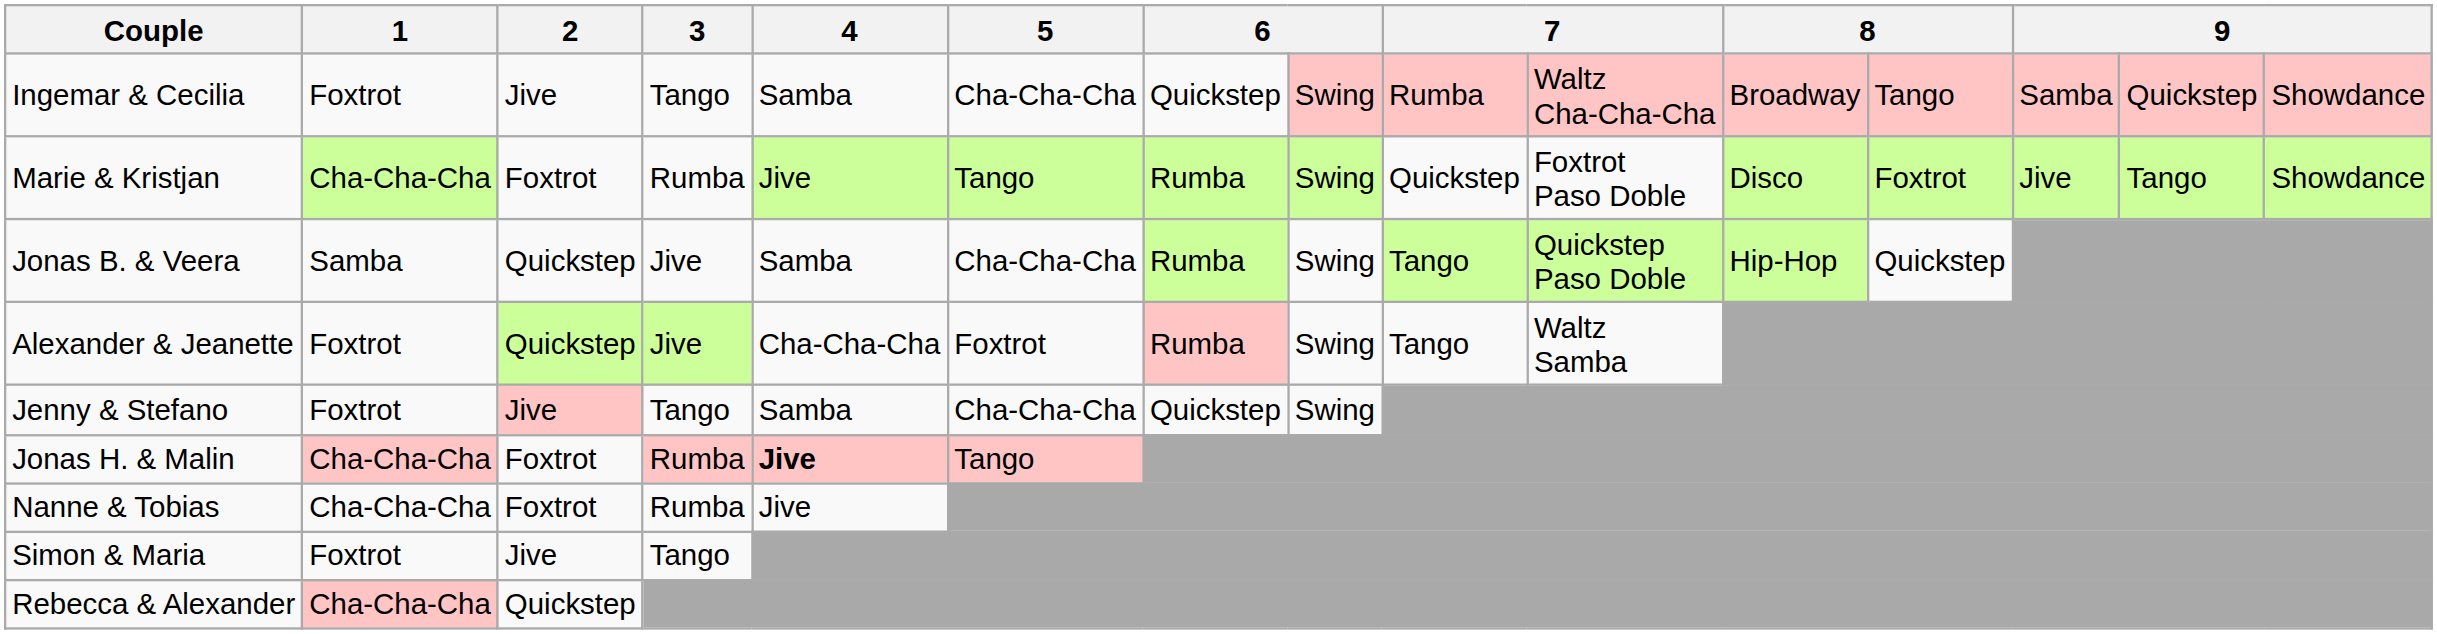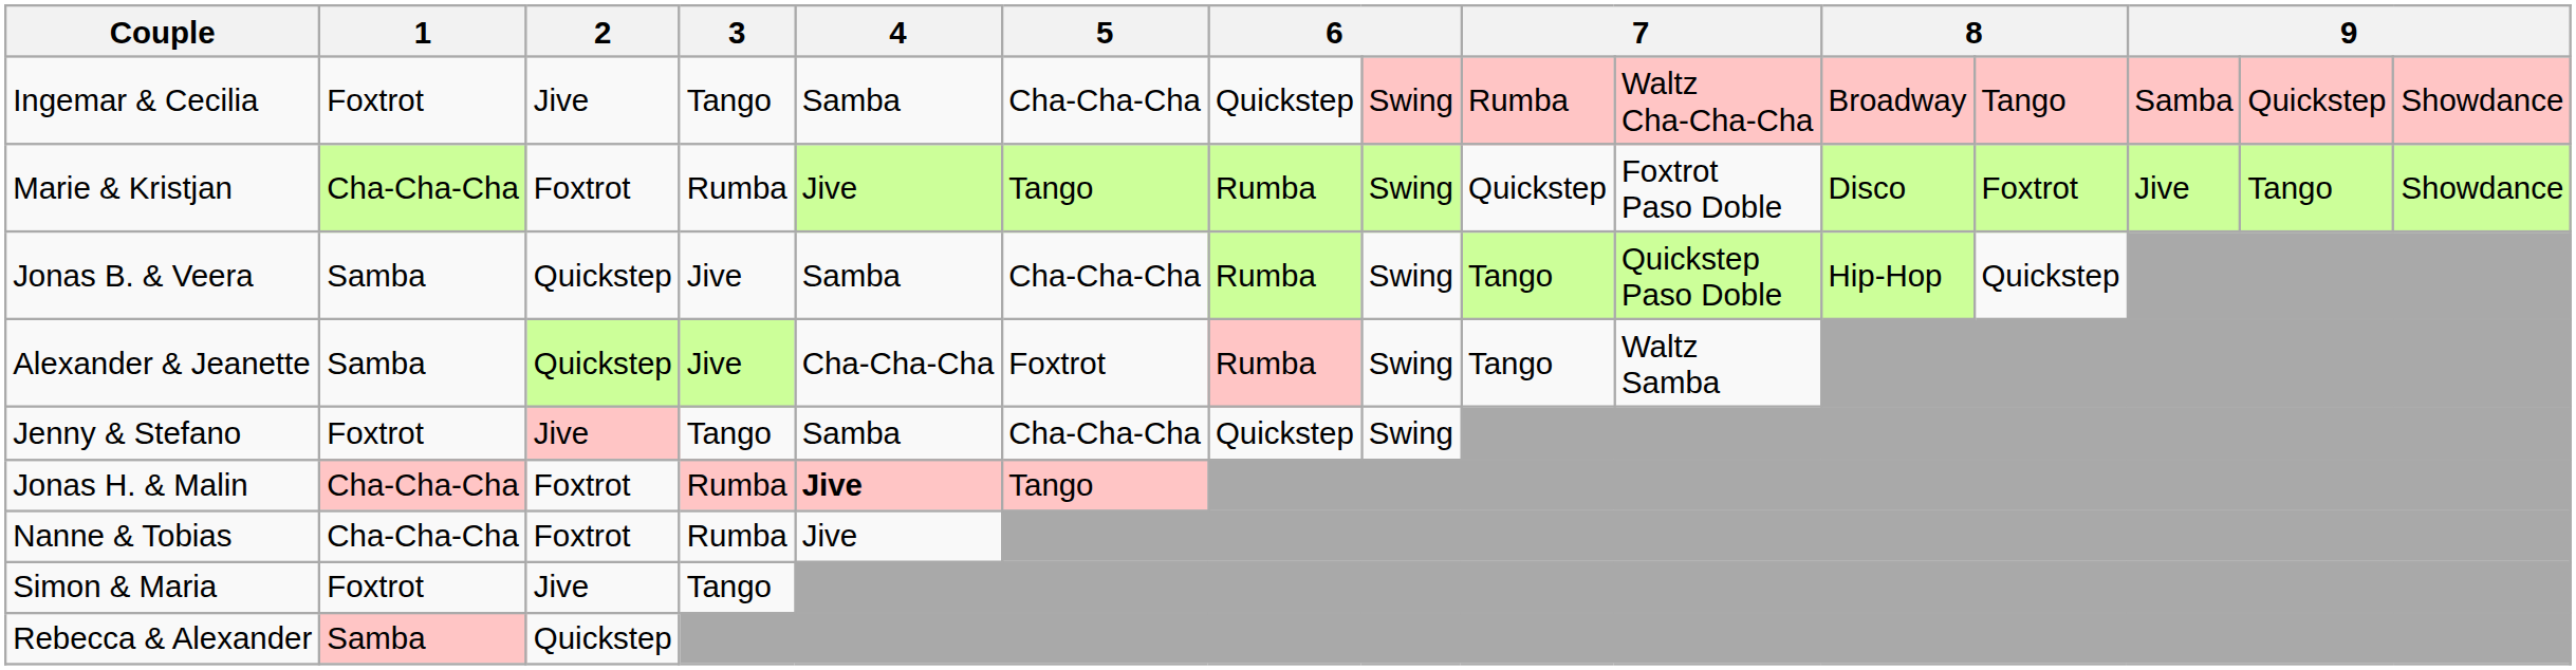Alexander & Jeanette | 1: Foxtrot -> Samba
Rebecca & Alexander | 1: Cha-Cha-Cha -> Samba
